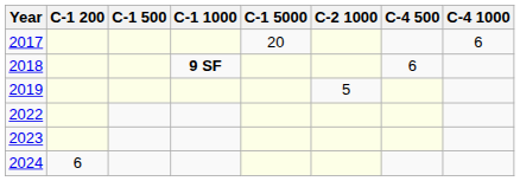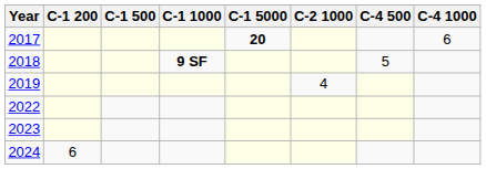2017 | C-1 5000: normal -> bold
2018 | C-4 500: 6 -> 5
2019 | C-2 1000: 5 -> 4
